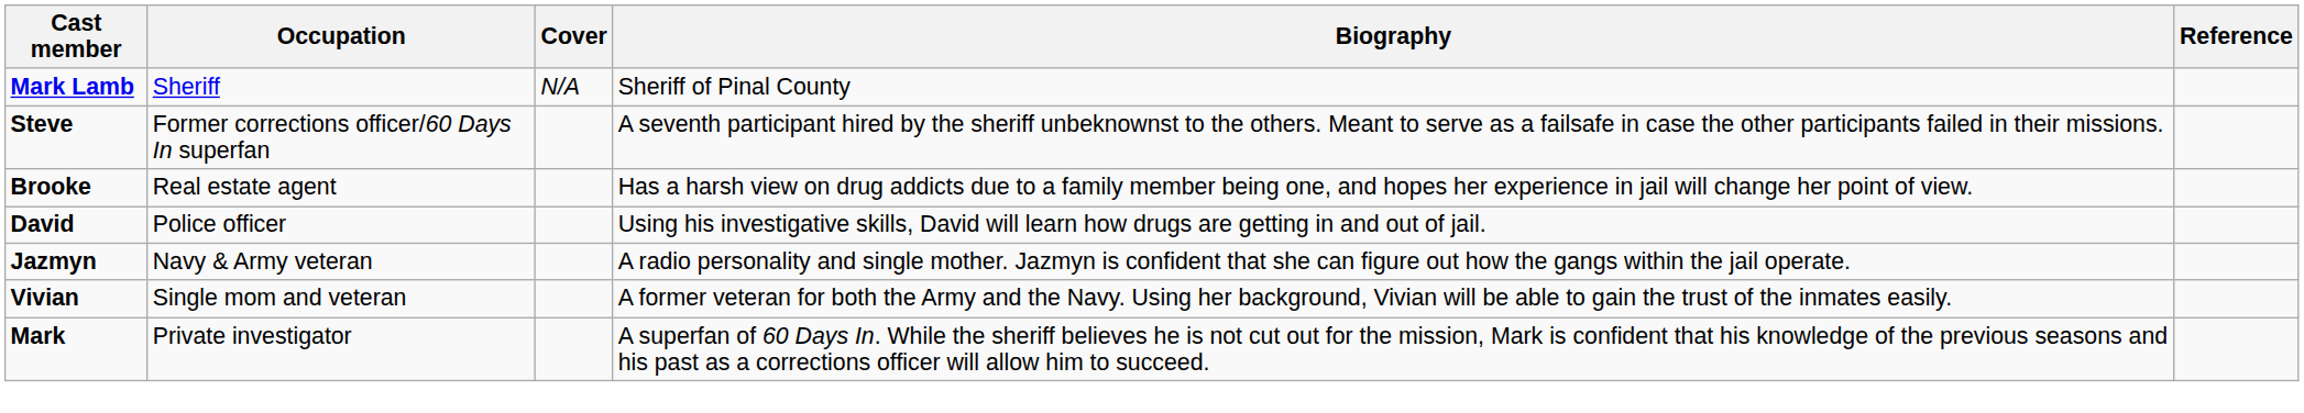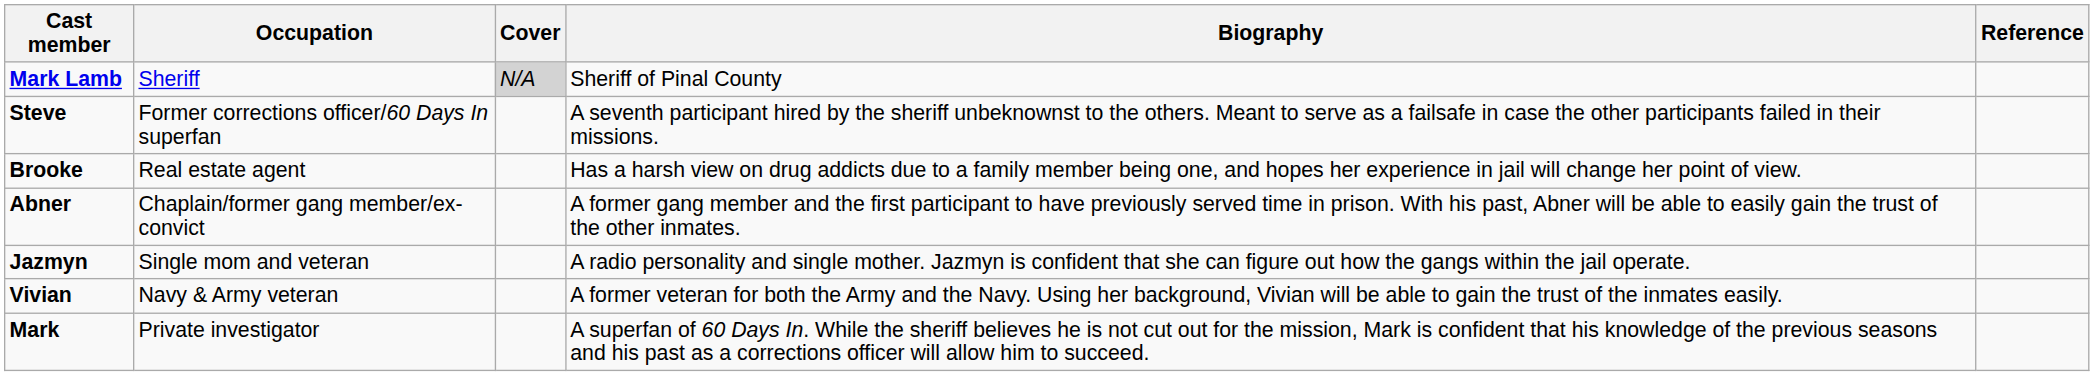Mark Lamb | Cover: no background -> lightgrey background
- row: David | Police officer | Using his investigative skills, David will learn how drugs are getting in and out of jail.
+ row: Abner | Chaplain/former gang member/ex-convict | A former gang member and the first participant to have previously served time in prison. With his past, Abner will be able to easily gain the trust of the other inmates.
Jazmyn | Occupation: Navy & Army veteran -> Single mom and veteran
Vivian | Occupation: Single mom and veteran -> Navy & Army veteran
